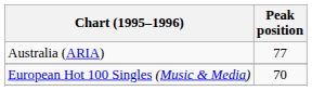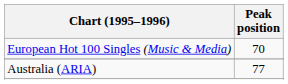rows swapped: Australia (ARIA) <-> European Hot 100 Singles (Music & Media)
